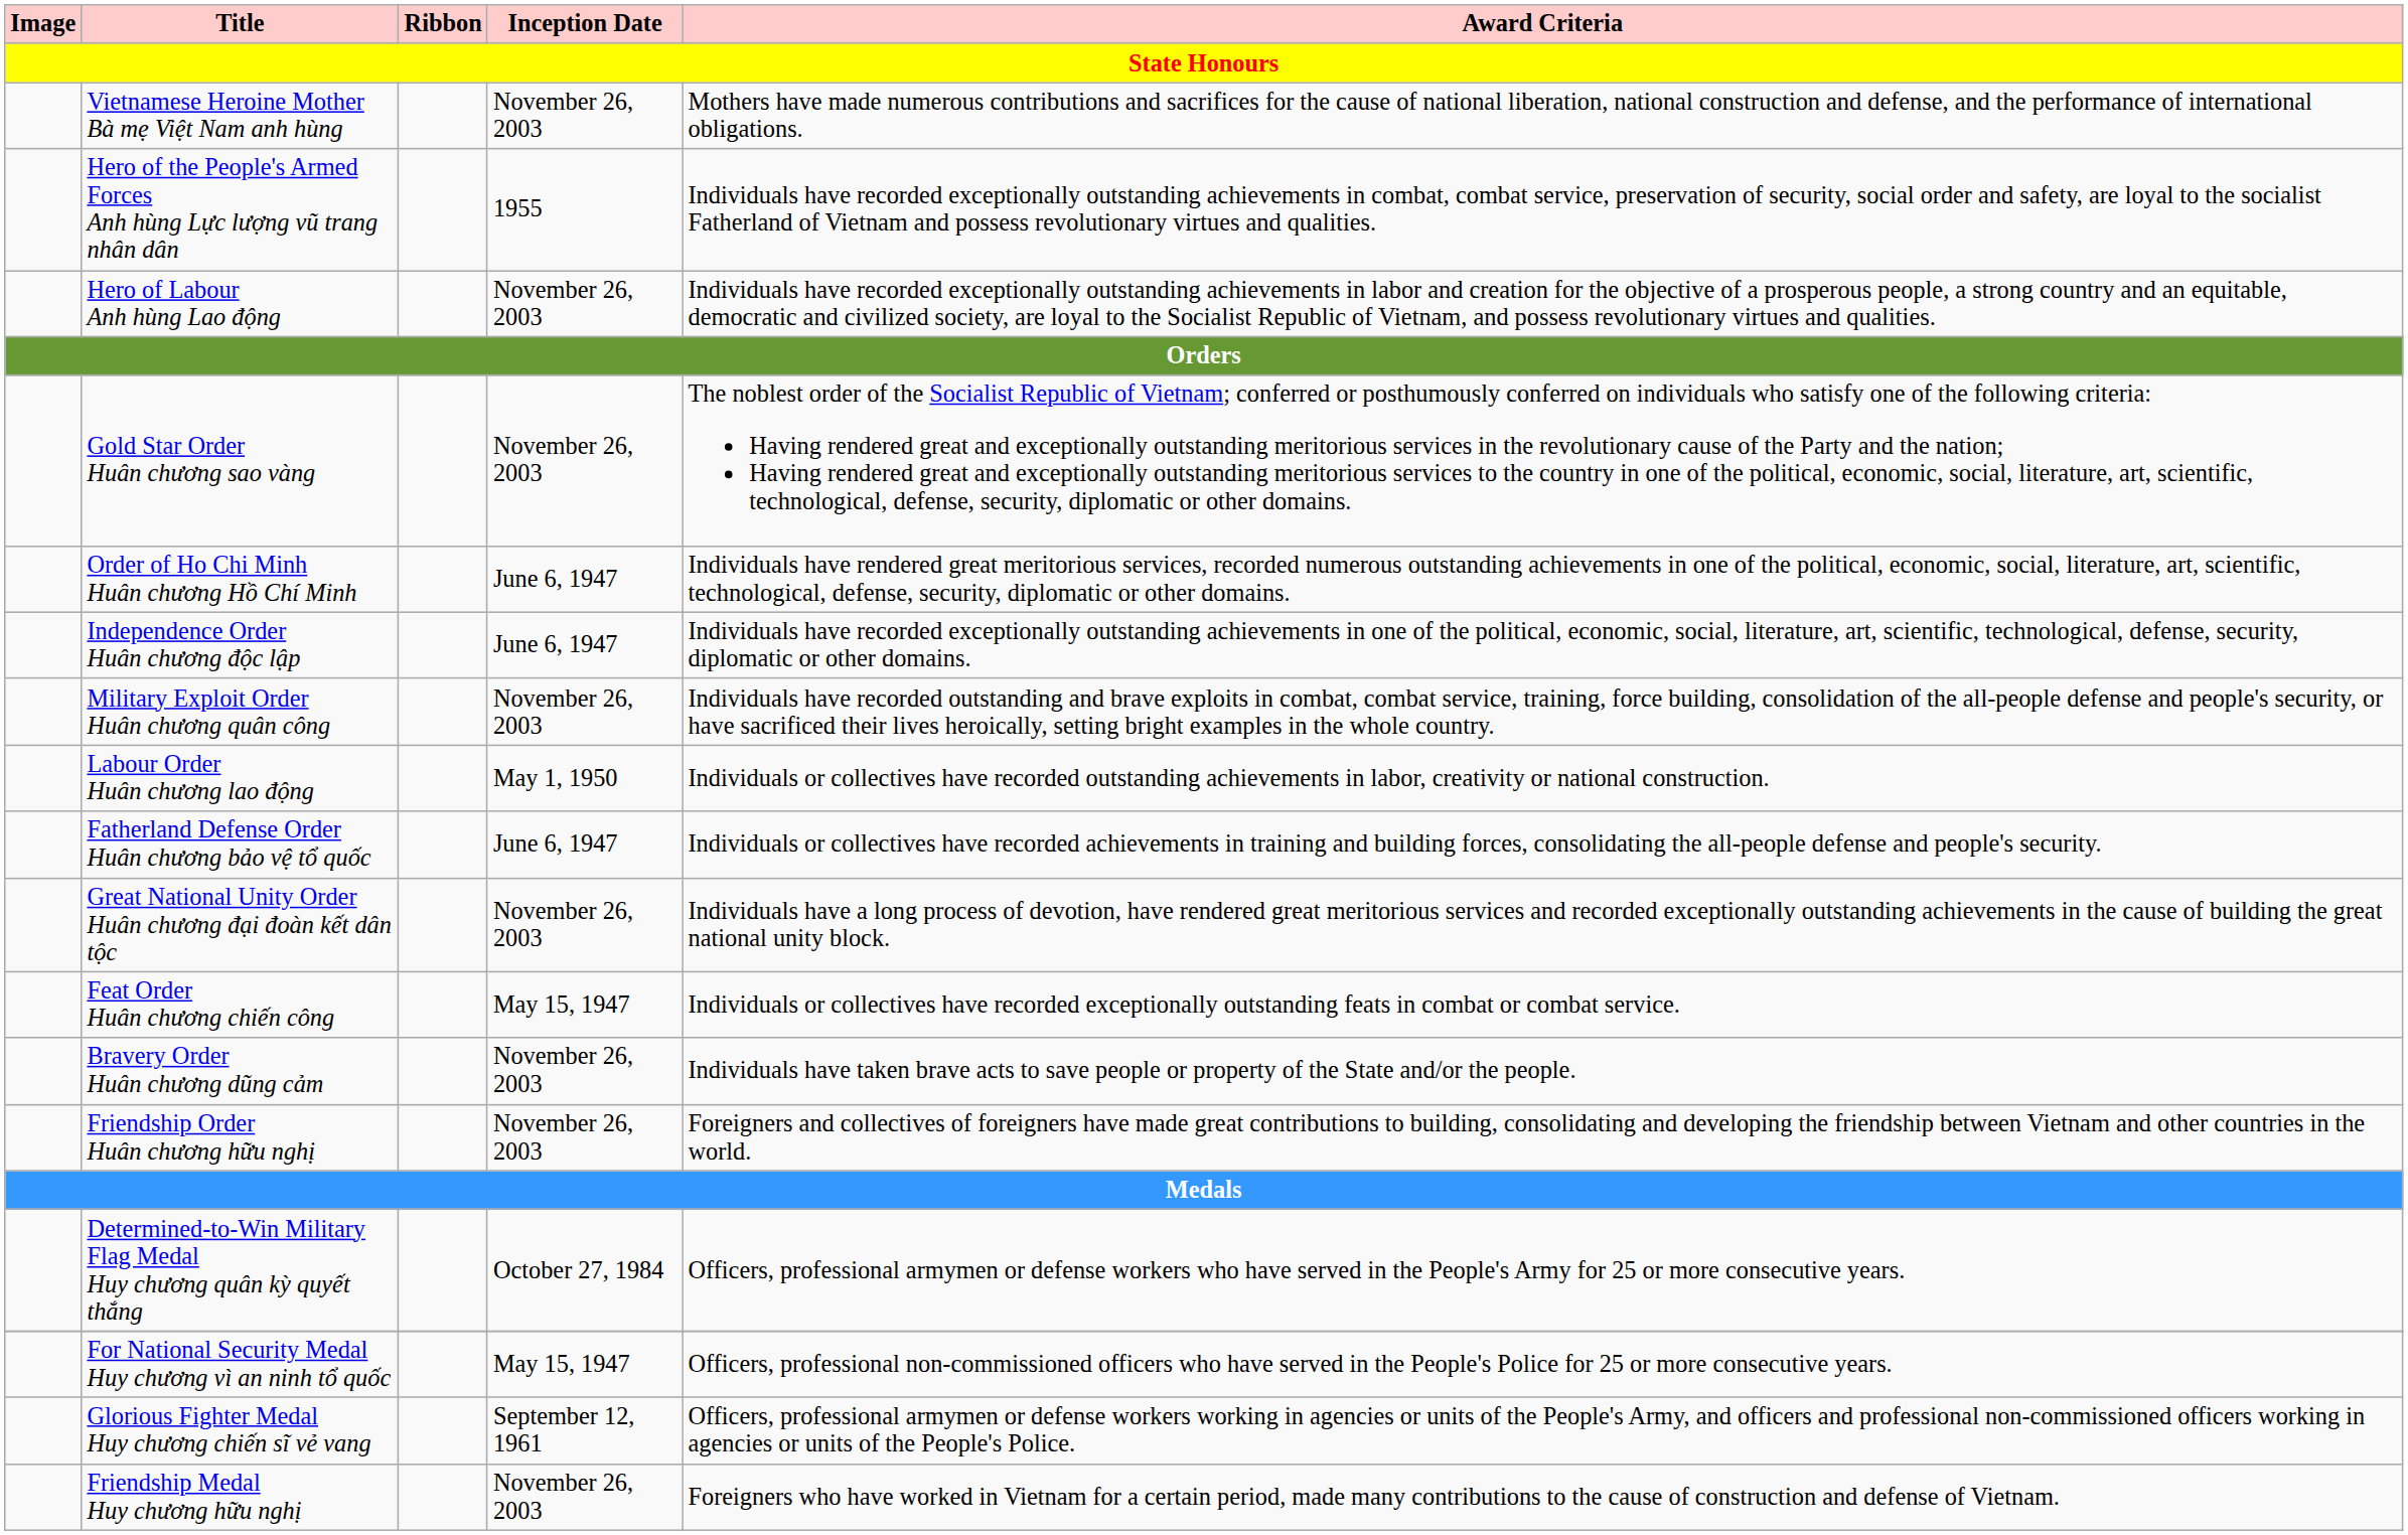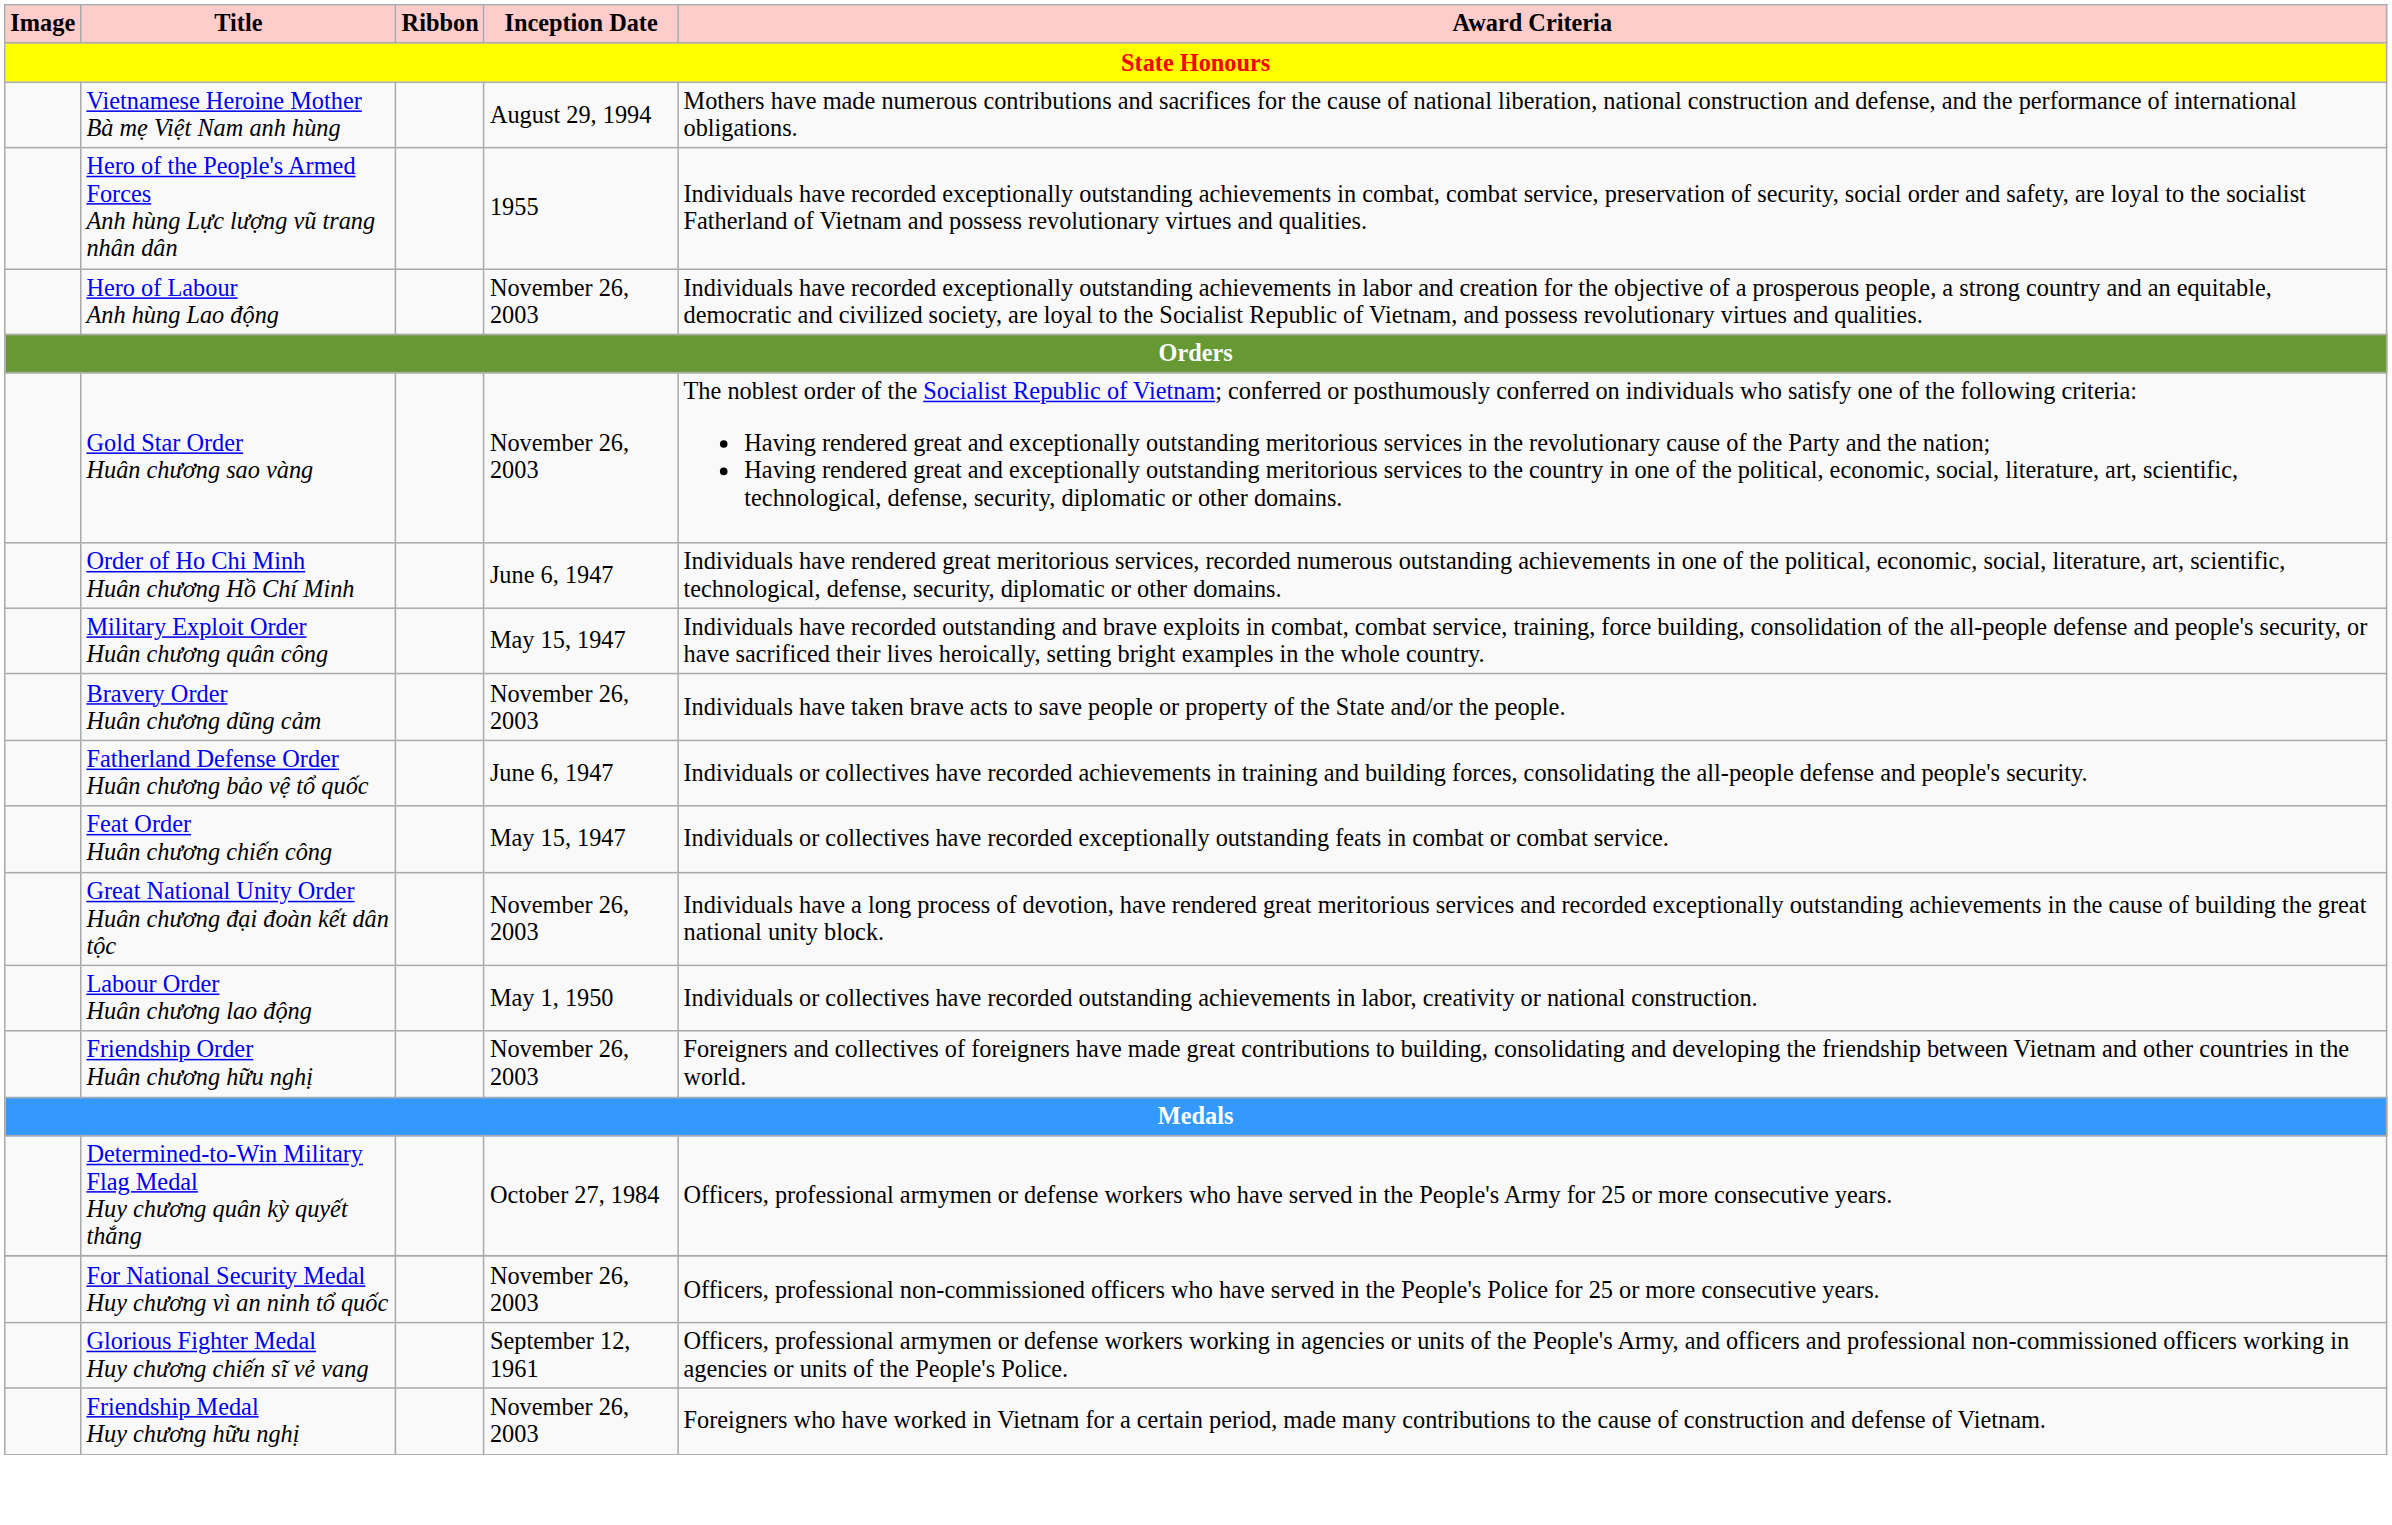Vietnamese Heroine Mother Bà mẹ Việt Nam anh hùng | Inception Date: November 26, 2003 -> August 29, 1994
- row: Independence Order Huân chương độc lập | June 6, 1947 | Individuals have recorded exceptionally outstanding achievements in one of the political, economic, social, literature, art, scientific, technological, defense, security, diplomatic or other domains.
Military Exploit Order Huân chương quân công | Inception Date: November 26, 2003 -> May 15, 1947
rows swapped: Labour Order Huân chương lao động <-> Bravery Order Huân chương dũng cảm
rows swapped: Feat Order Huân chương chiến công <-> Great National Unity Order Huân chương đại đoàn kết dân tộc
For National Security Medal Huy chương vì an ninh tổ quốc | Inception Date: May 15, 1947 -> November 26, 2003
